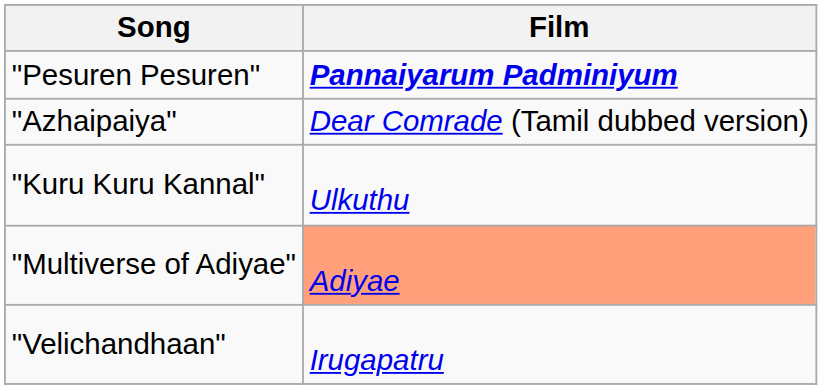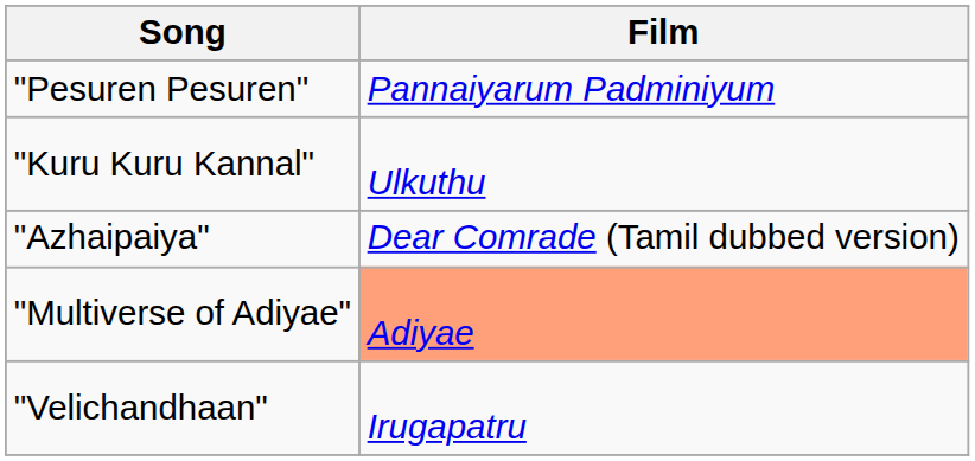"Pesuren Pesuren" | Film: bold -> normal
rows swapped: "Azhaipaiya" <-> "Kuru Kuru Kannal"
